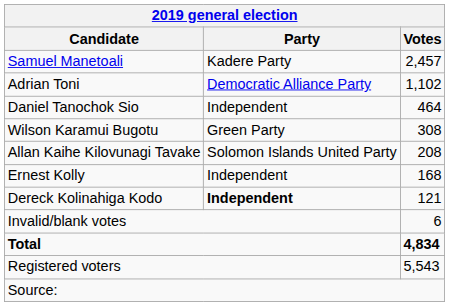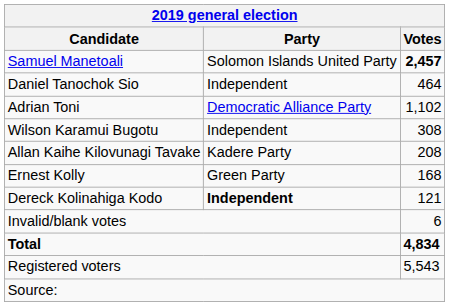Samuel Manetoali | Party: Kadere Party -> Solomon Islands United Party
Samuel Manetoali | Votes: normal -> bold
rows swapped: Adrian Toni <-> Daniel Tanochok Sio
Wilson Karamui Bugotu | Party: Green Party -> Independent
Allan Kaihe Kilovunagi Tavake | Party: Solomon Islands United Party -> Kadere Party
Ernest Kolly | Party: Independent -> Green Party
